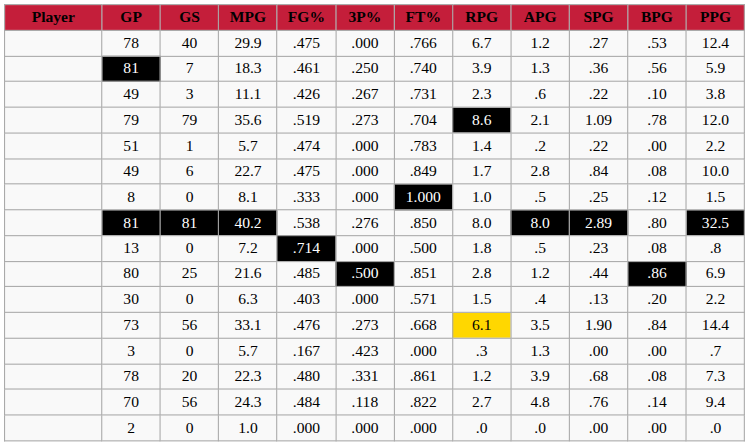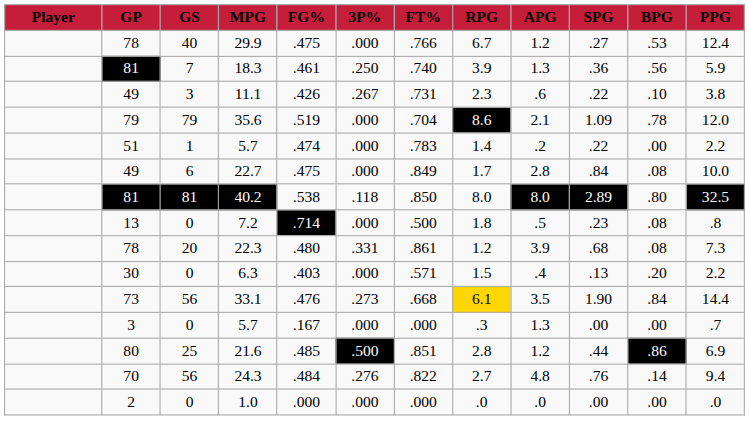35.6 | 3P%: .273 -> .000
- row: 8 | 0 | 8.1 | .333 | .000 | 1.000 | 1.0 | .5 | .25 | .12 | 1.5
40.2 | 3P%: .276 -> .118
rows swapped: 22.3 <-> 21.6
3 / 5.7 | 3P%: .423 -> .000
24.3 | 3P%: .118 -> .276
